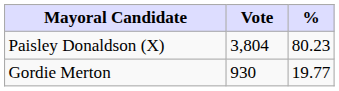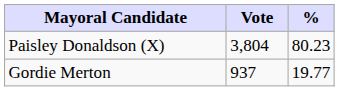Gordie Merton | Vote: 930 -> 937
